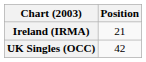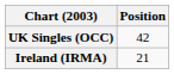rows swapped: Ireland (IRMA) <-> UK Singles (OCC)
